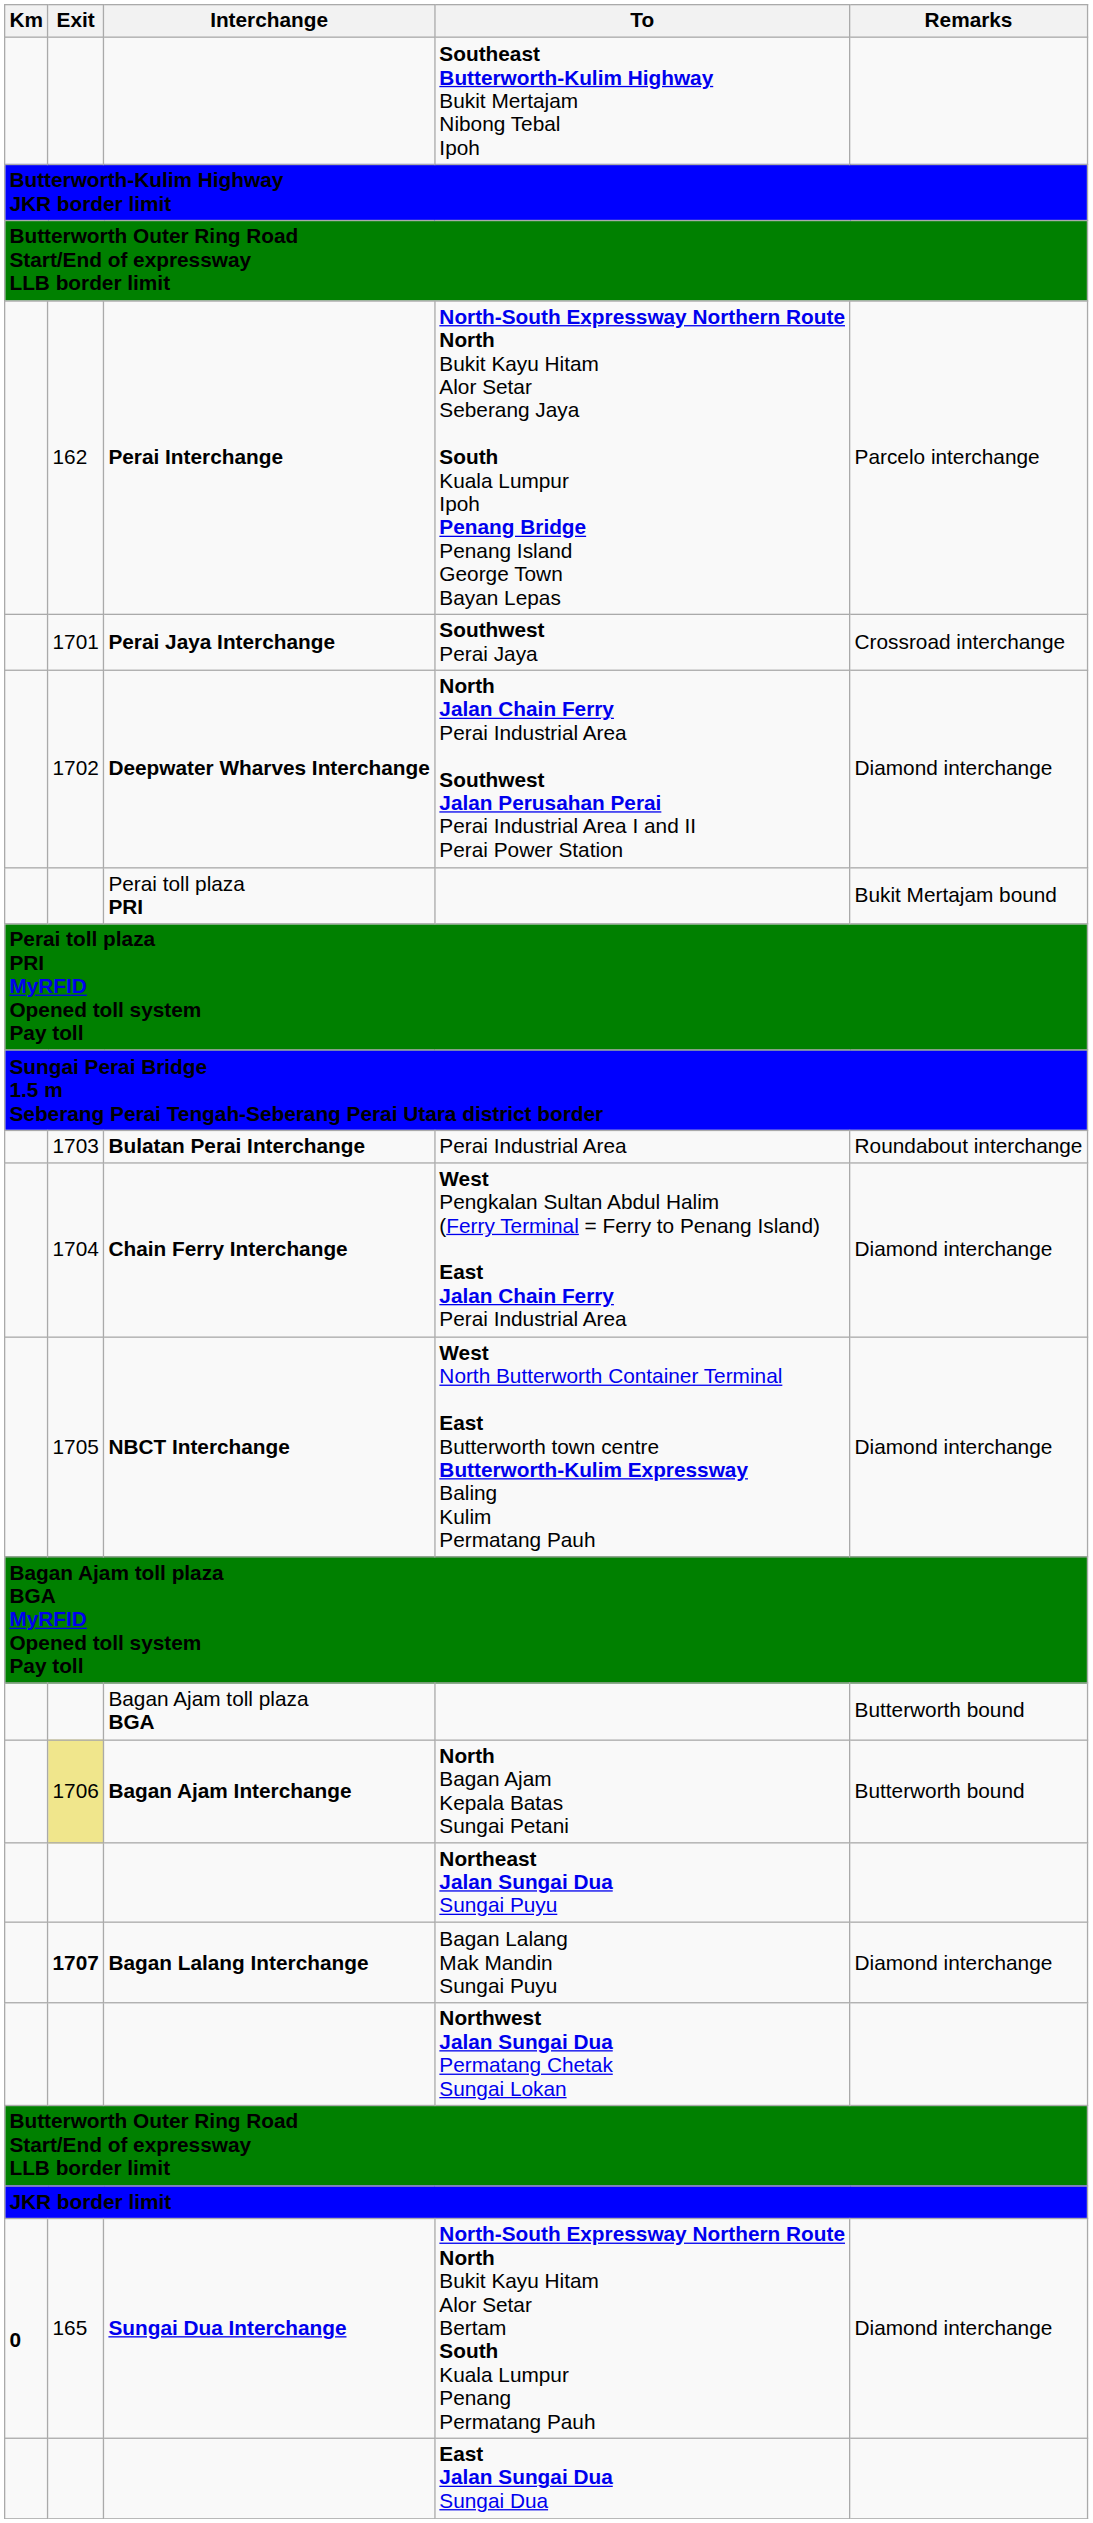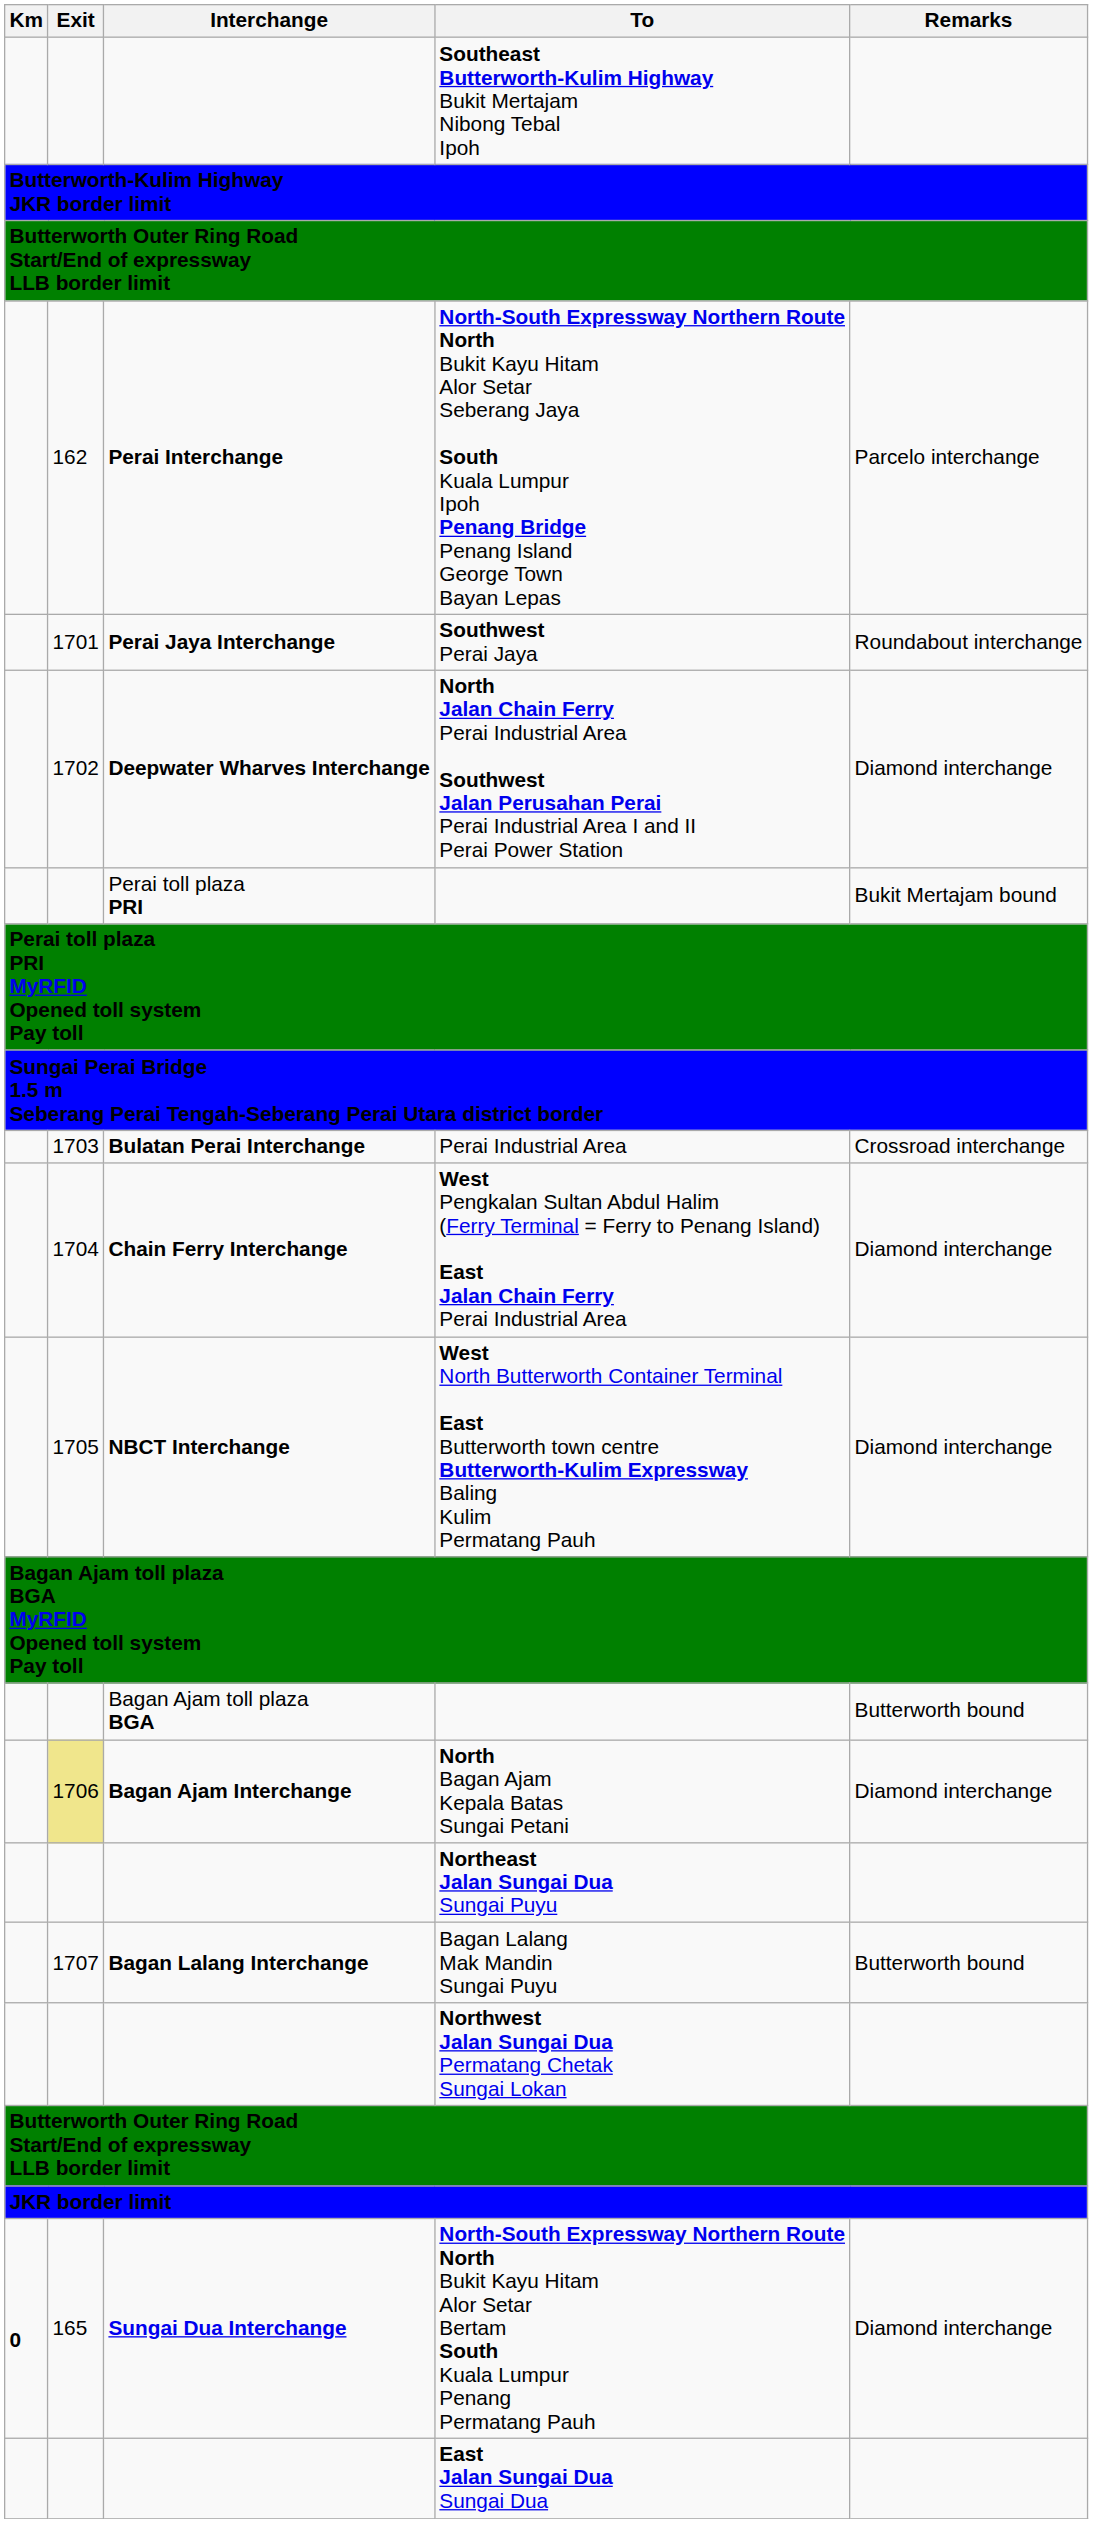Southwest Perai Jaya | Remarks: Crossroad interchange -> Roundabout interchange
Perai Industrial Area | Remarks: Roundabout interchange -> Crossroad interchange
North Bagan Ajam Kepala Batas Sungai Petani | Remarks: Butterworth bound -> Diamond interchange
Bagan Lalang Mak Mandin Sungai Puyu | Exit: bold -> normal
Bagan Lalang Mak Mandin Sungai Puyu | Remarks: Diamond interchange -> Butterworth bound
